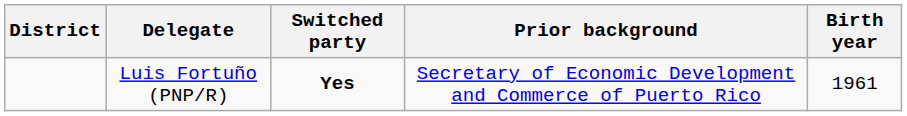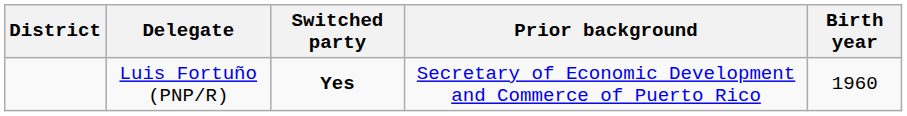Luis Fortuño (PNP/R) | Birth year: 1961 -> 1960
